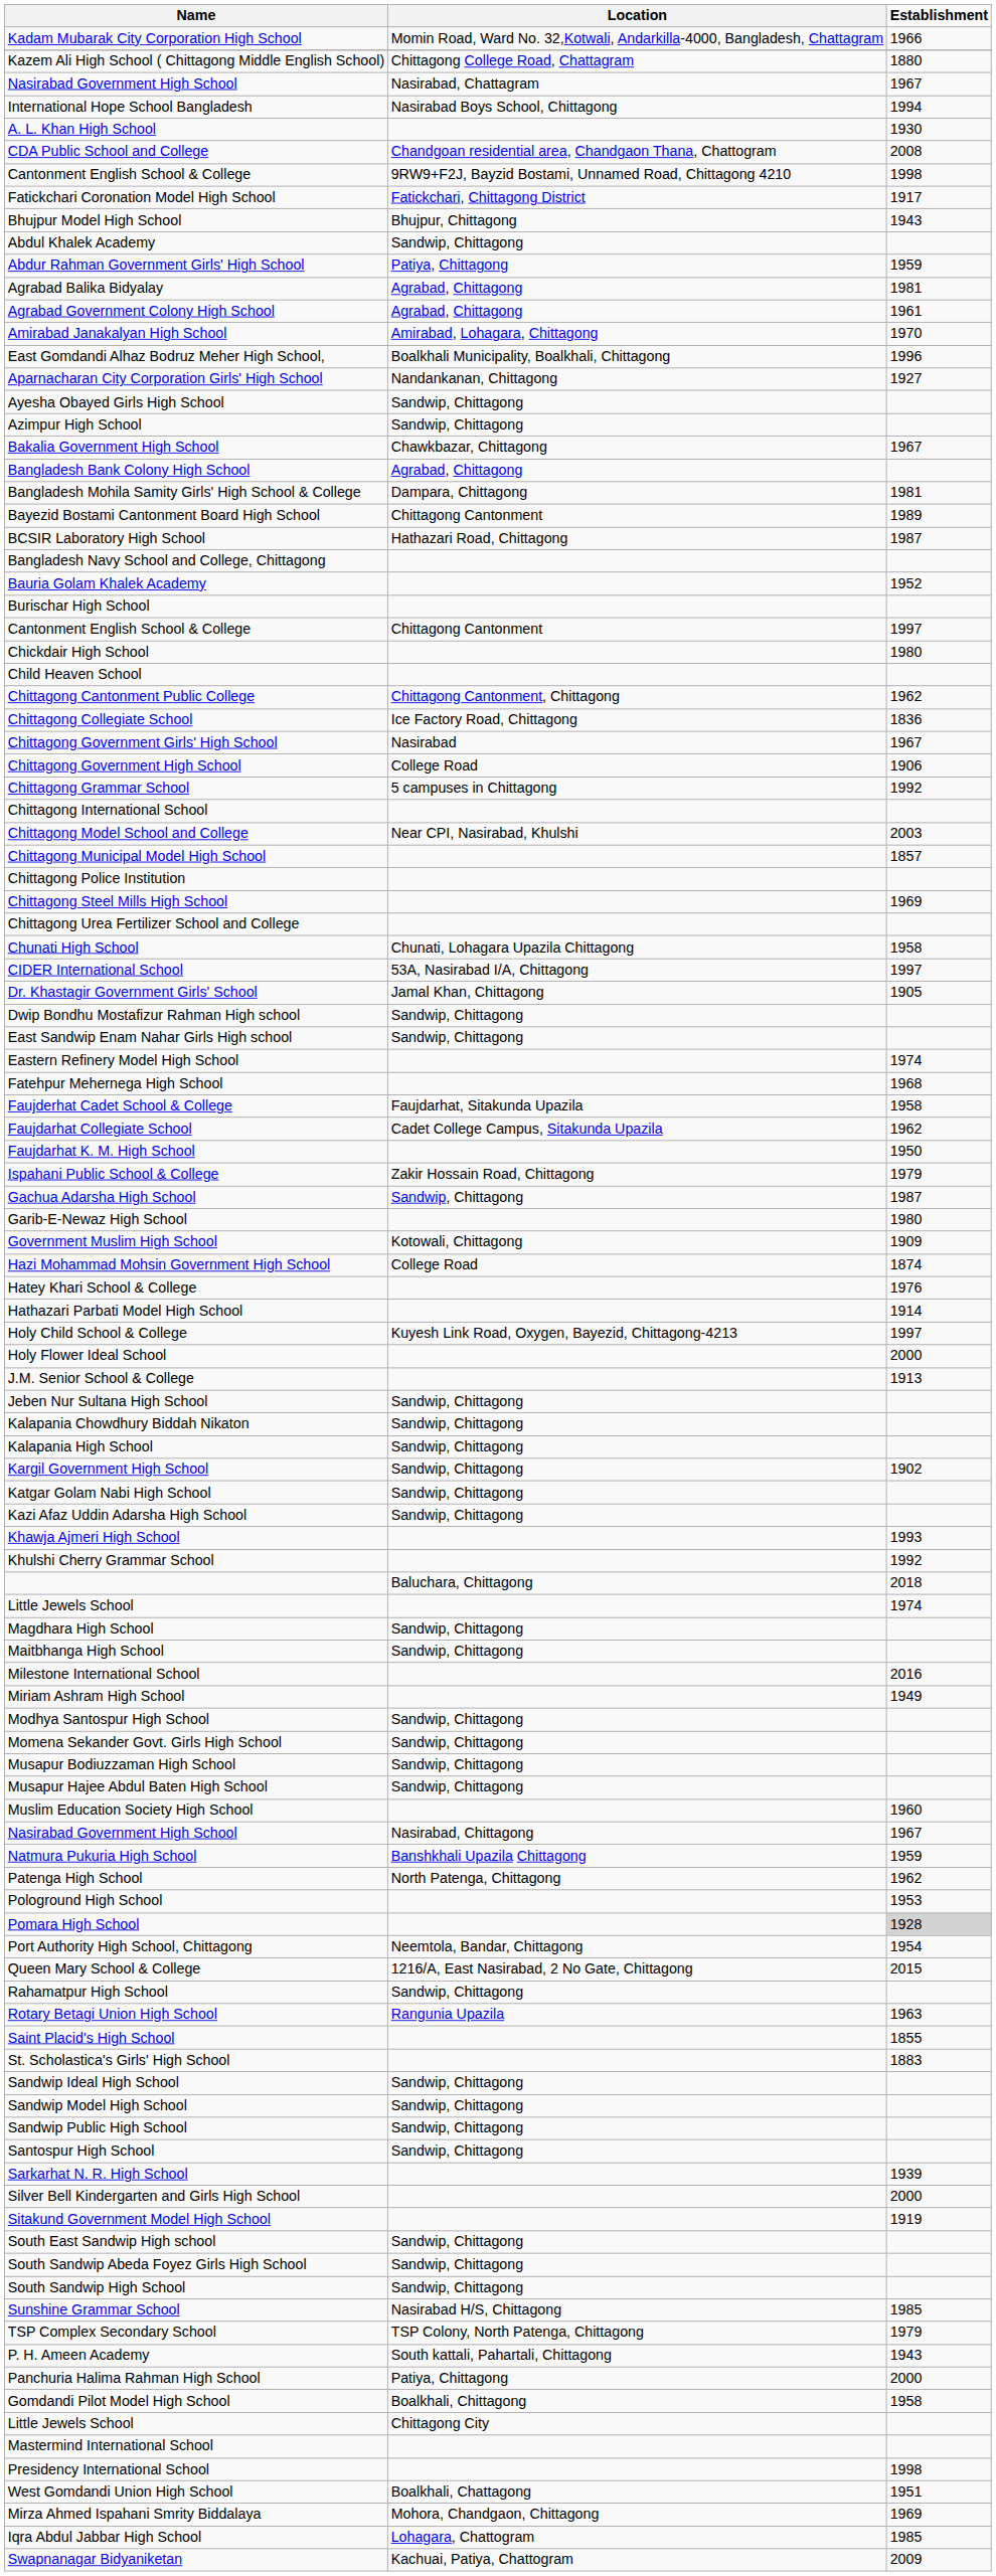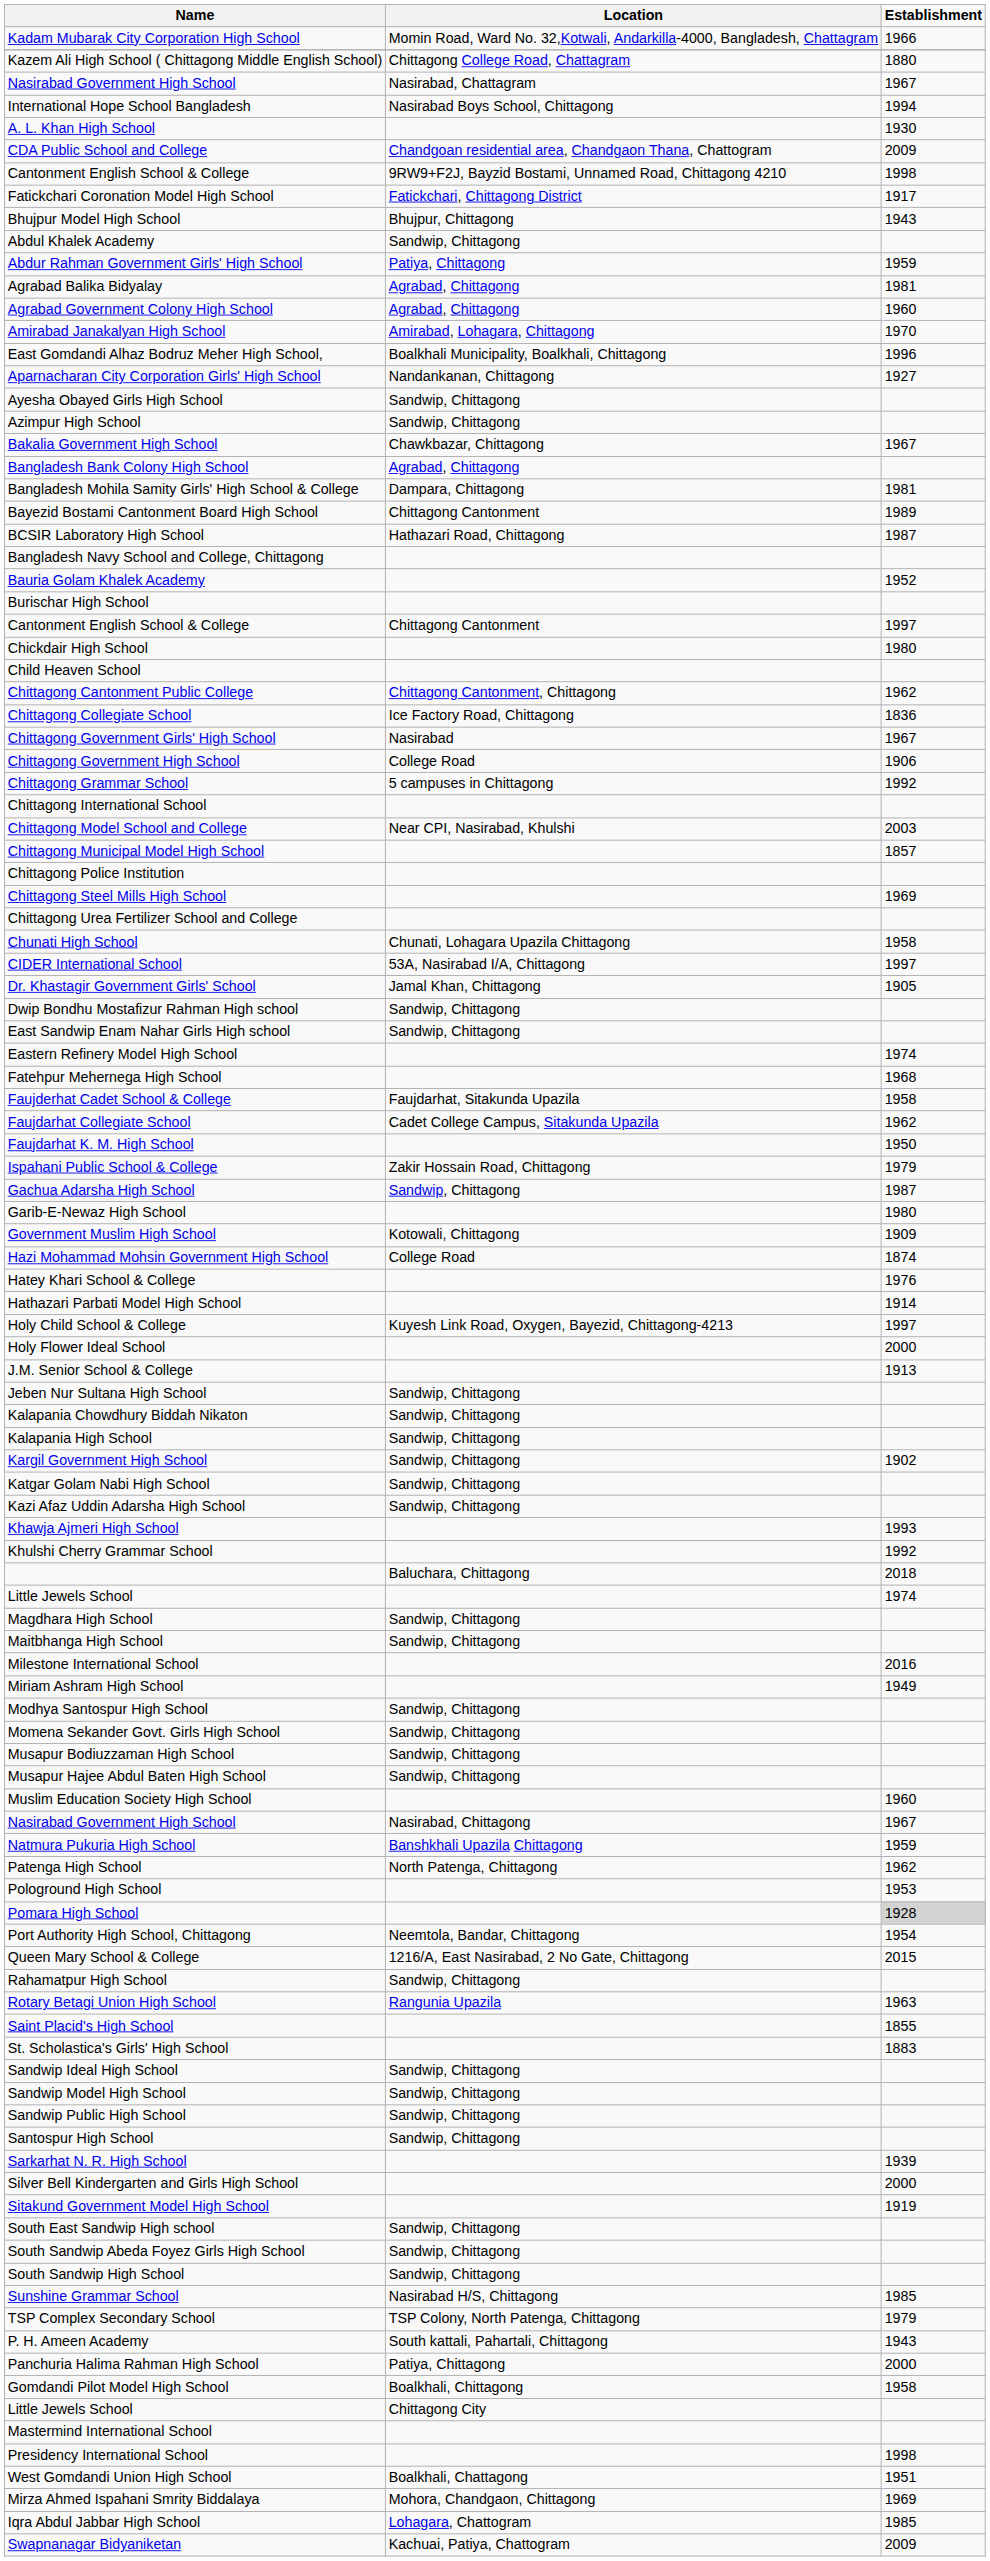CDA Public School and College | Establishment: 2008 -> 2009
Agrabad Government Colony High School | Establishment: 1961 -> 1960
